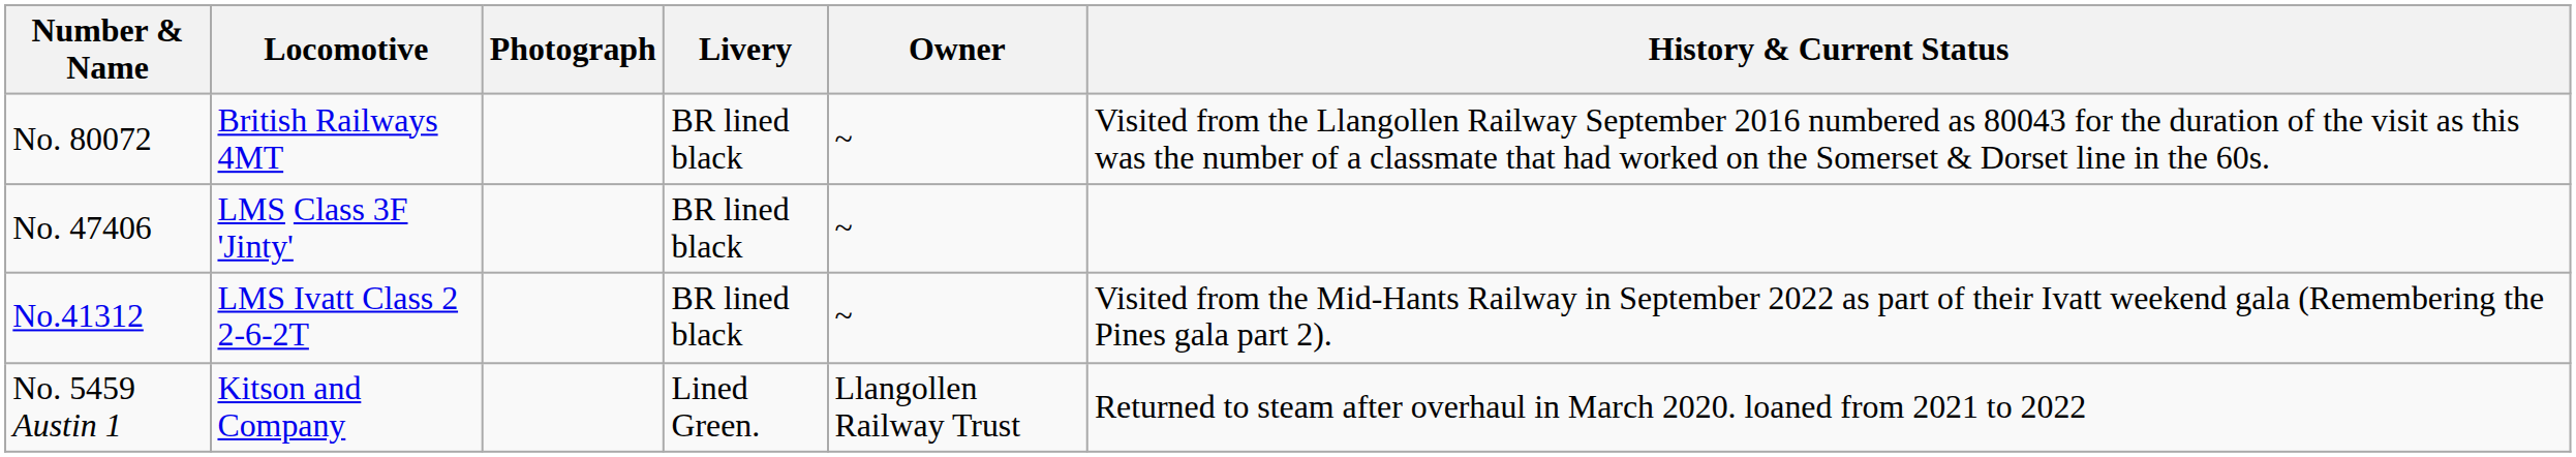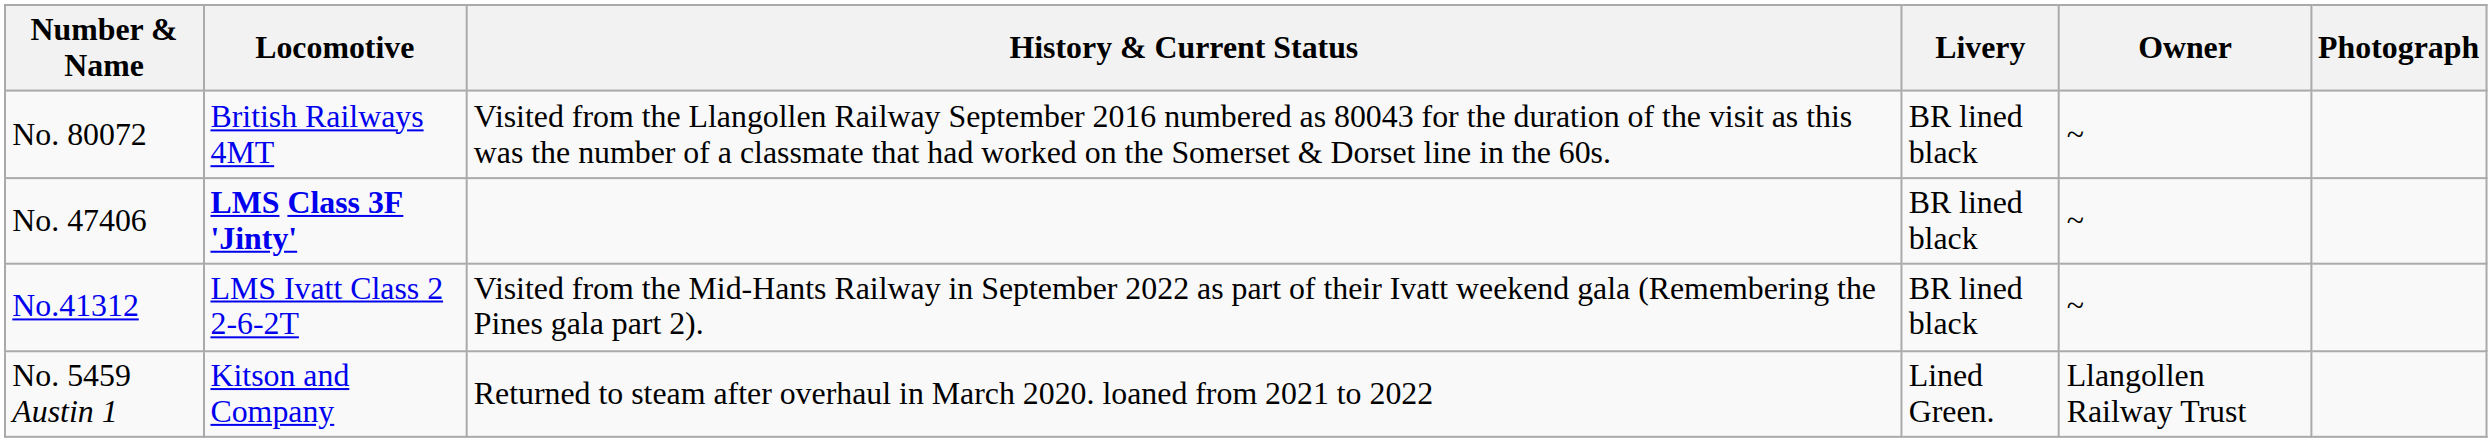columns swapped: History & Current Status <-> Photograph
No. 47406 | Locomotive: normal -> bold
